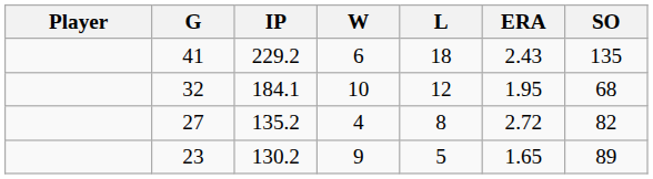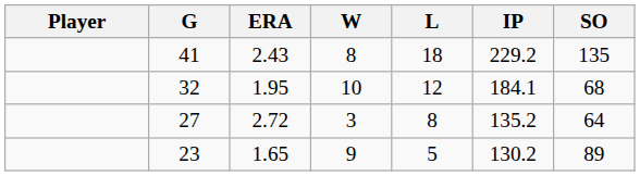columns swapped: IP <-> ERA
41 | W: 6 -> 8
27 | W: 4 -> 3
27 | SO: 82 -> 64
